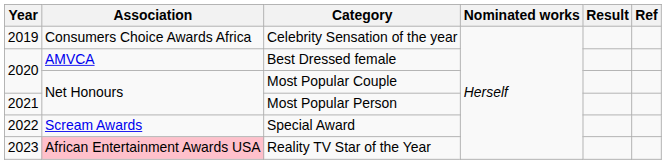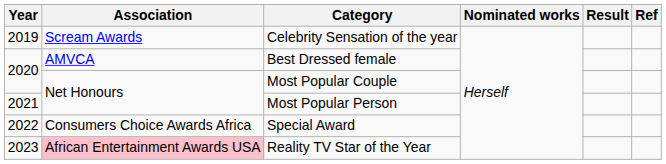Celebrity Sensation of the year | Association: Consumers Choice Awards Africa -> Scream Awards
Special Award | Association: Scream Awards -> Consumers Choice Awards Africa
